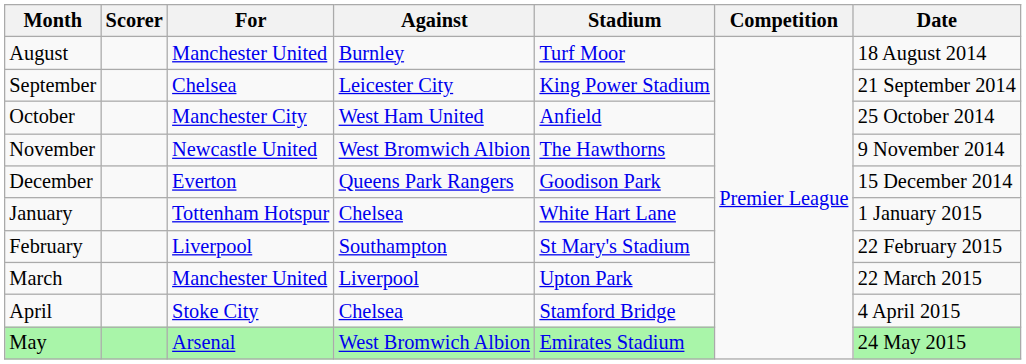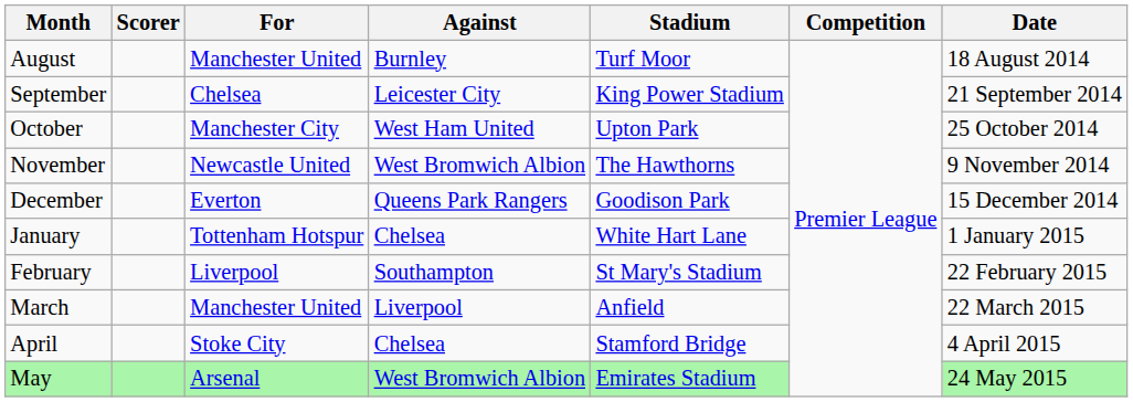October | Stadium: Anfield -> Upton Park
March | Stadium: Upton Park -> Anfield
